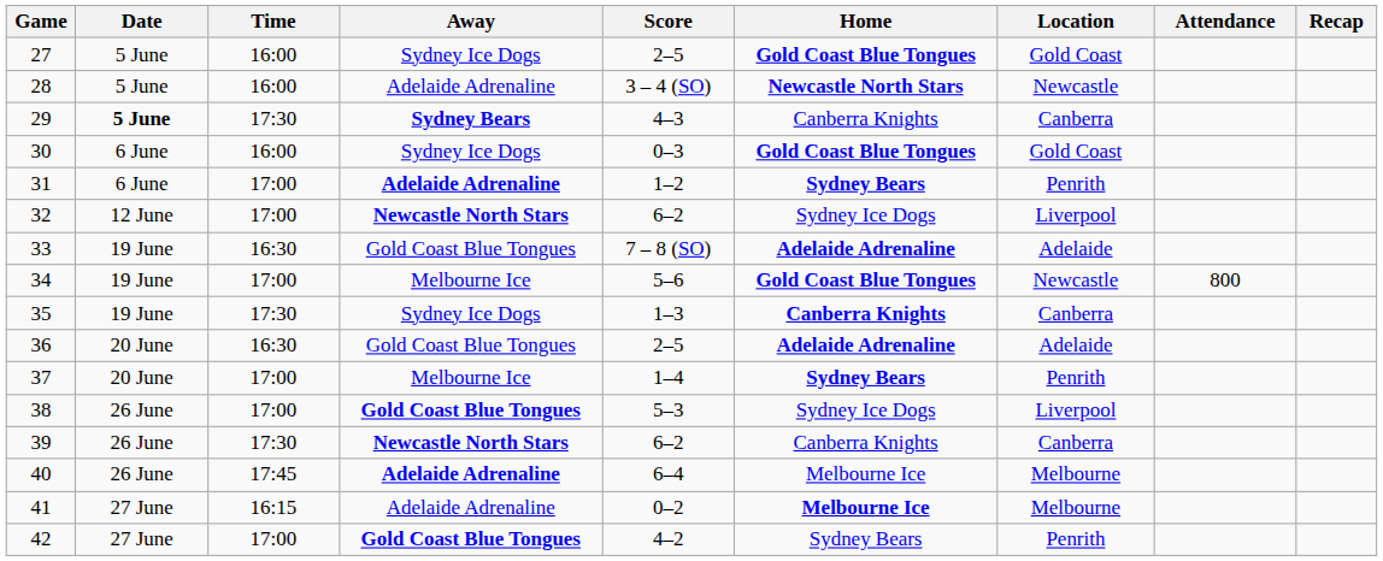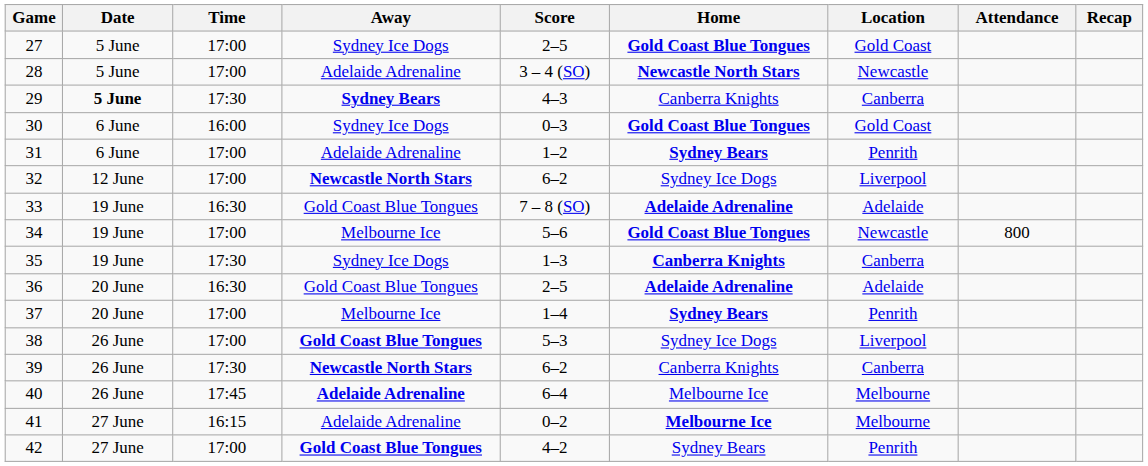27 | Time: 16:00 -> 17:00
28 | Time: 16:00 -> 17:00
31 | Away: bold -> normal
